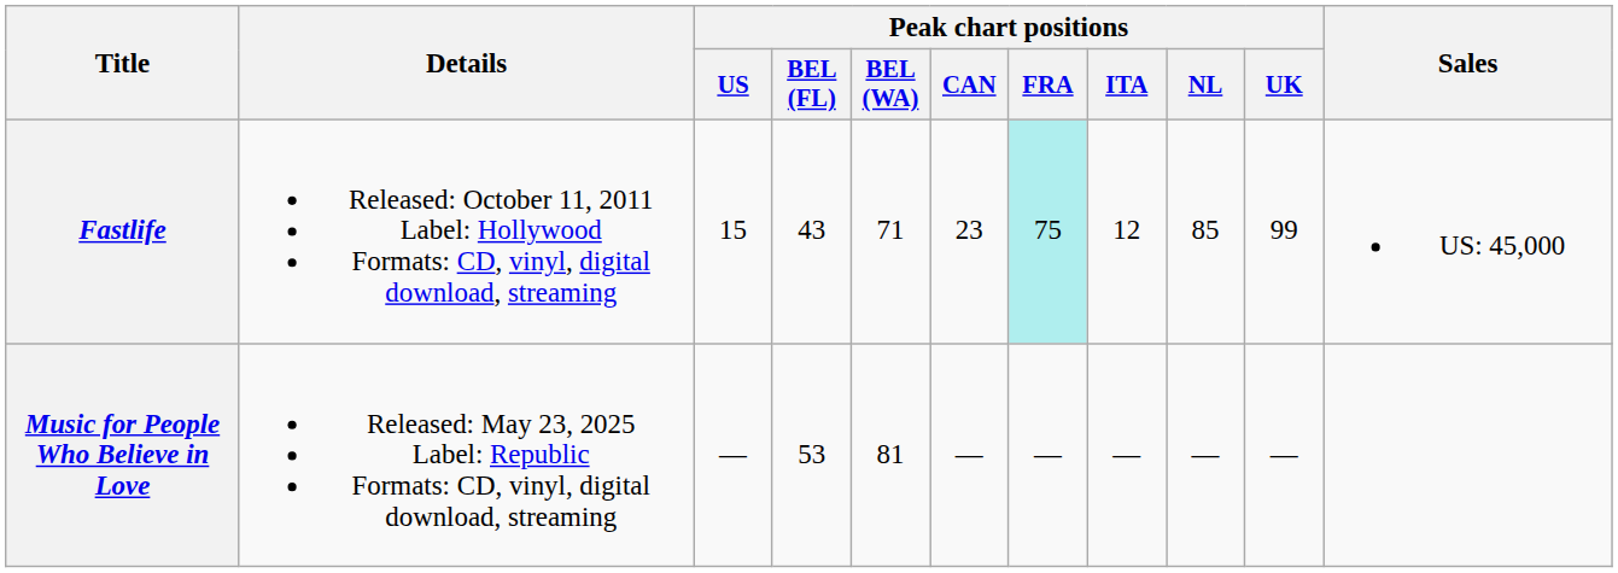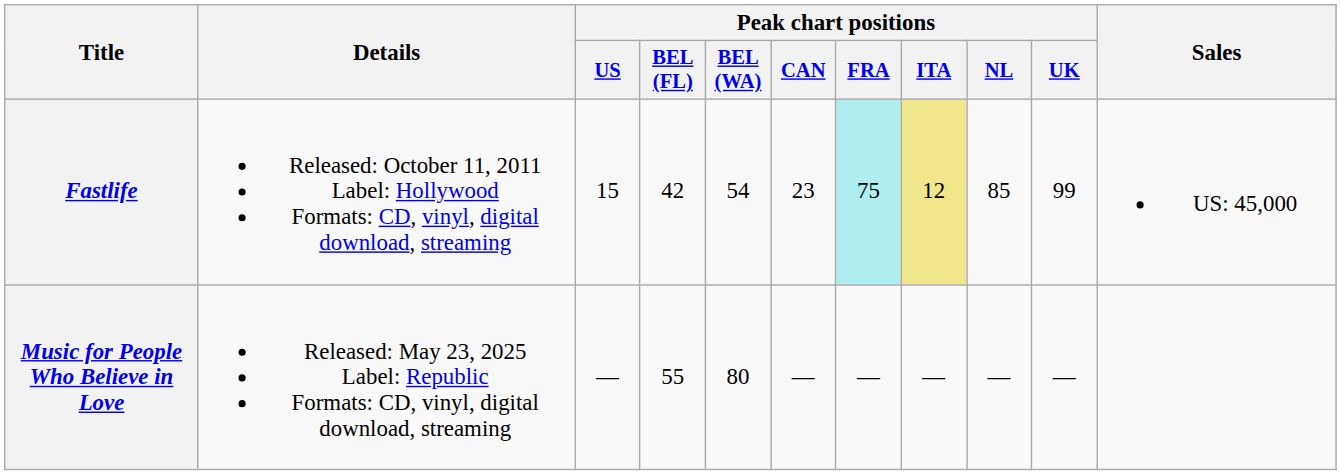Fastlife | Peak chart positions / BEL (FL): 43 -> 42
Fastlife | Peak chart positions / BEL (WA): 71 -> 54
Fastlife | Peak chart positions / ITA: no background -> khaki background
Music for People Who Believe in Love | Peak chart positions / BEL (FL): 53 -> 55
Music for People Who Believe in Love | Peak chart positions / BEL (WA): 81 -> 80
